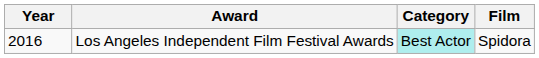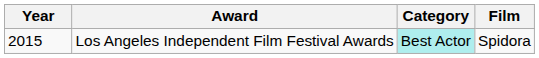Los Angeles Independent Film Festival Awards | Year: 2016 -> 2015
